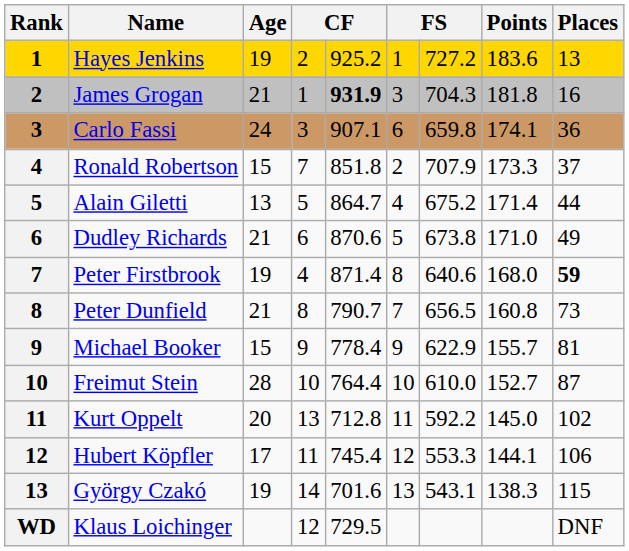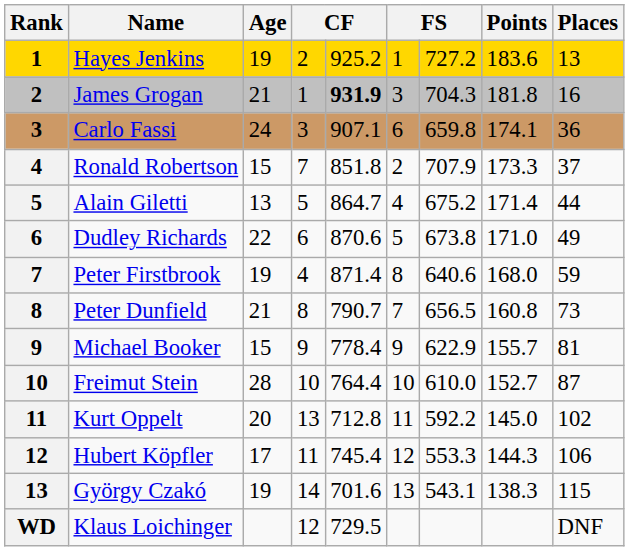Dudley Richards | Age: 21 -> 22
Peter Firstbrook | Places: bold -> normal
Hubert Köpfler | Points: 144.1 -> 144.3
